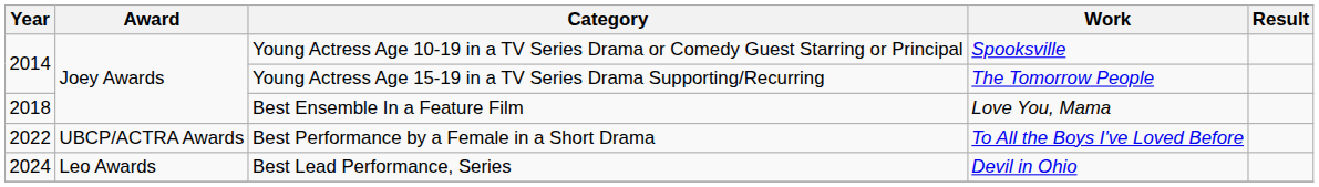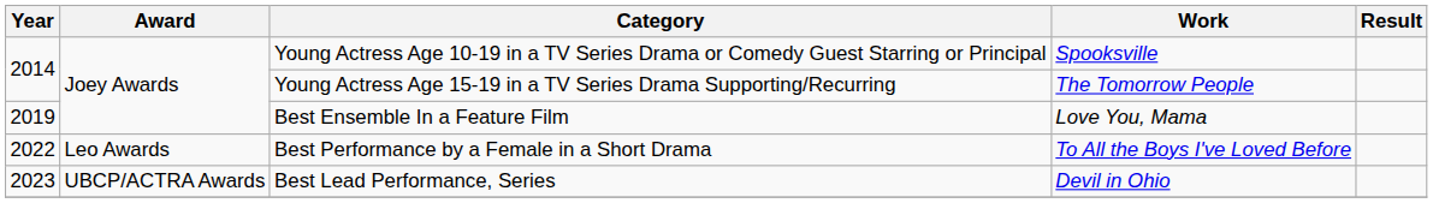Best Ensemble In a Feature Film | Year: 2018 -> 2019
Best Performance by a Female in a Short Drama | Award: UBCP/ACTRA Awards -> Leo Awards
Best Lead Performance, Series | Year: 2024 -> 2023
Best Lead Performance, Series | Award: Leo Awards -> UBCP/ACTRA Awards
